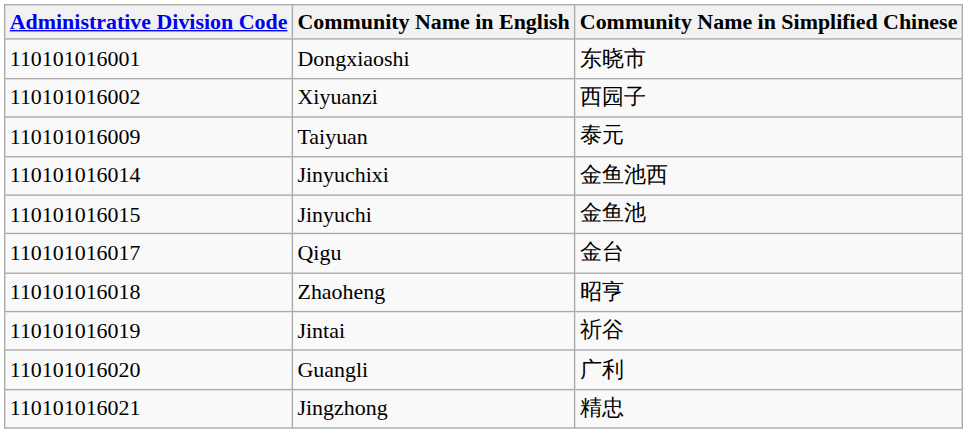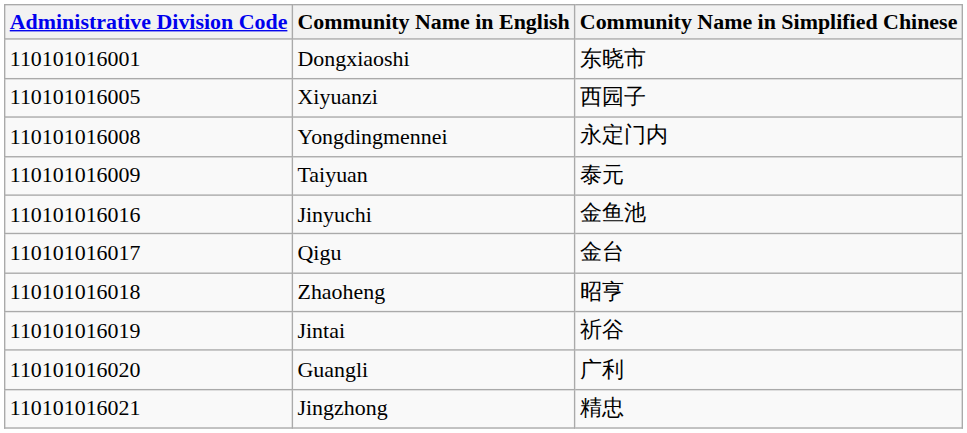Xiyuanzi | Administrative Division Code: 110101016002 -> 110101016005
+ row: 110101016008 | Yongdingmennei | 永定门内
- row: 110101016014 | Jinyuchixi | 金鱼池西
Jinyuchi | Administrative Division Code: 110101016015 -> 110101016016
